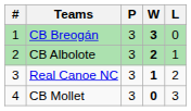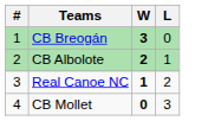- column: P | 3 | 3 | 3 | 3
